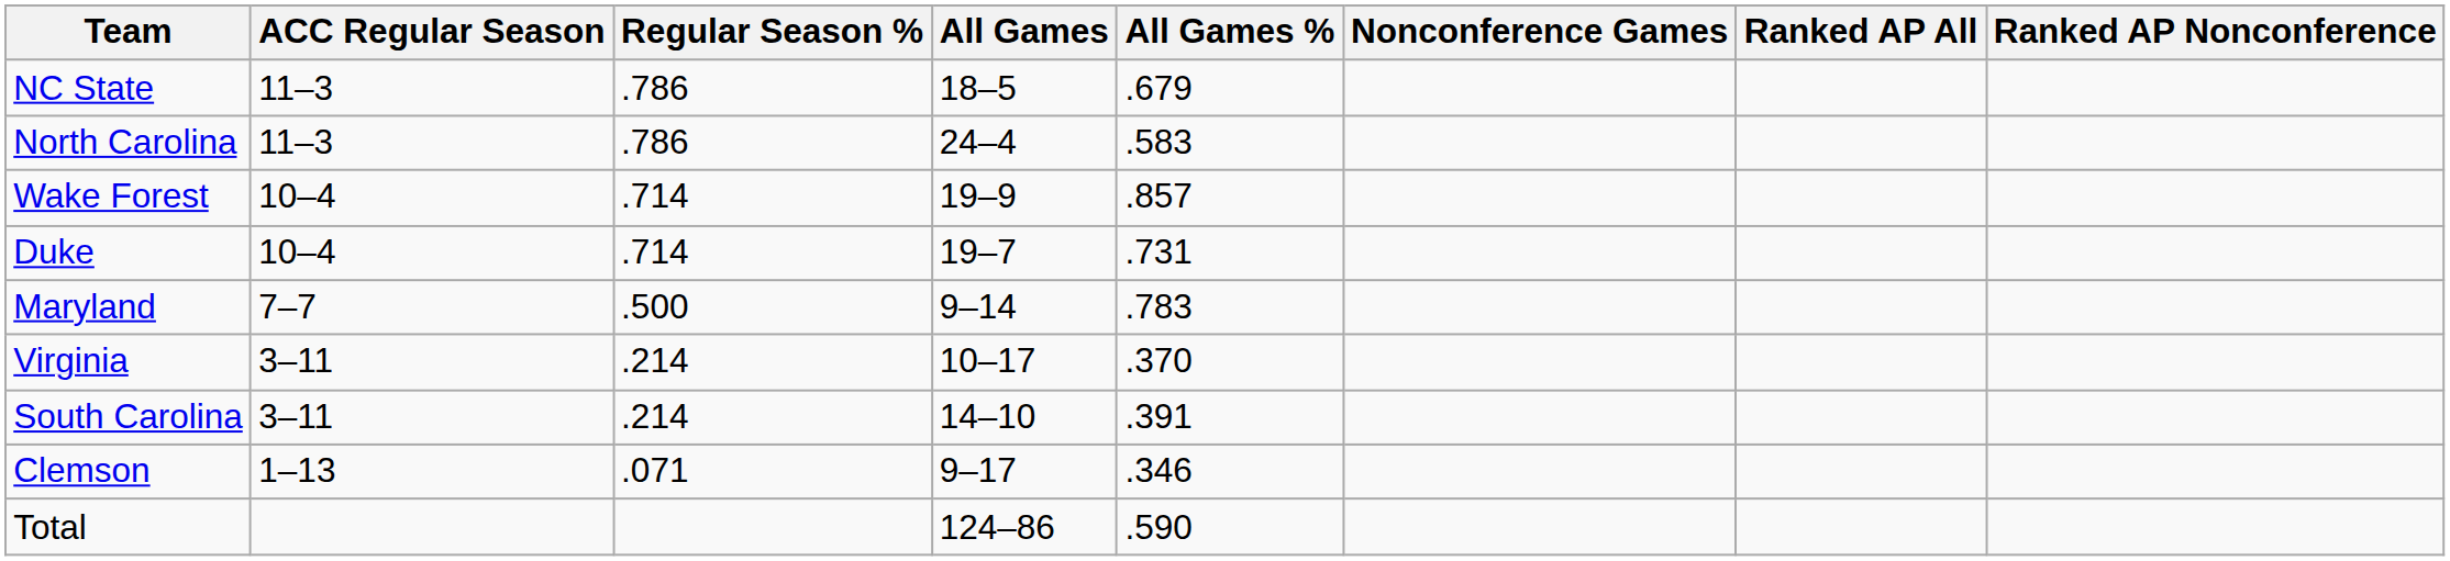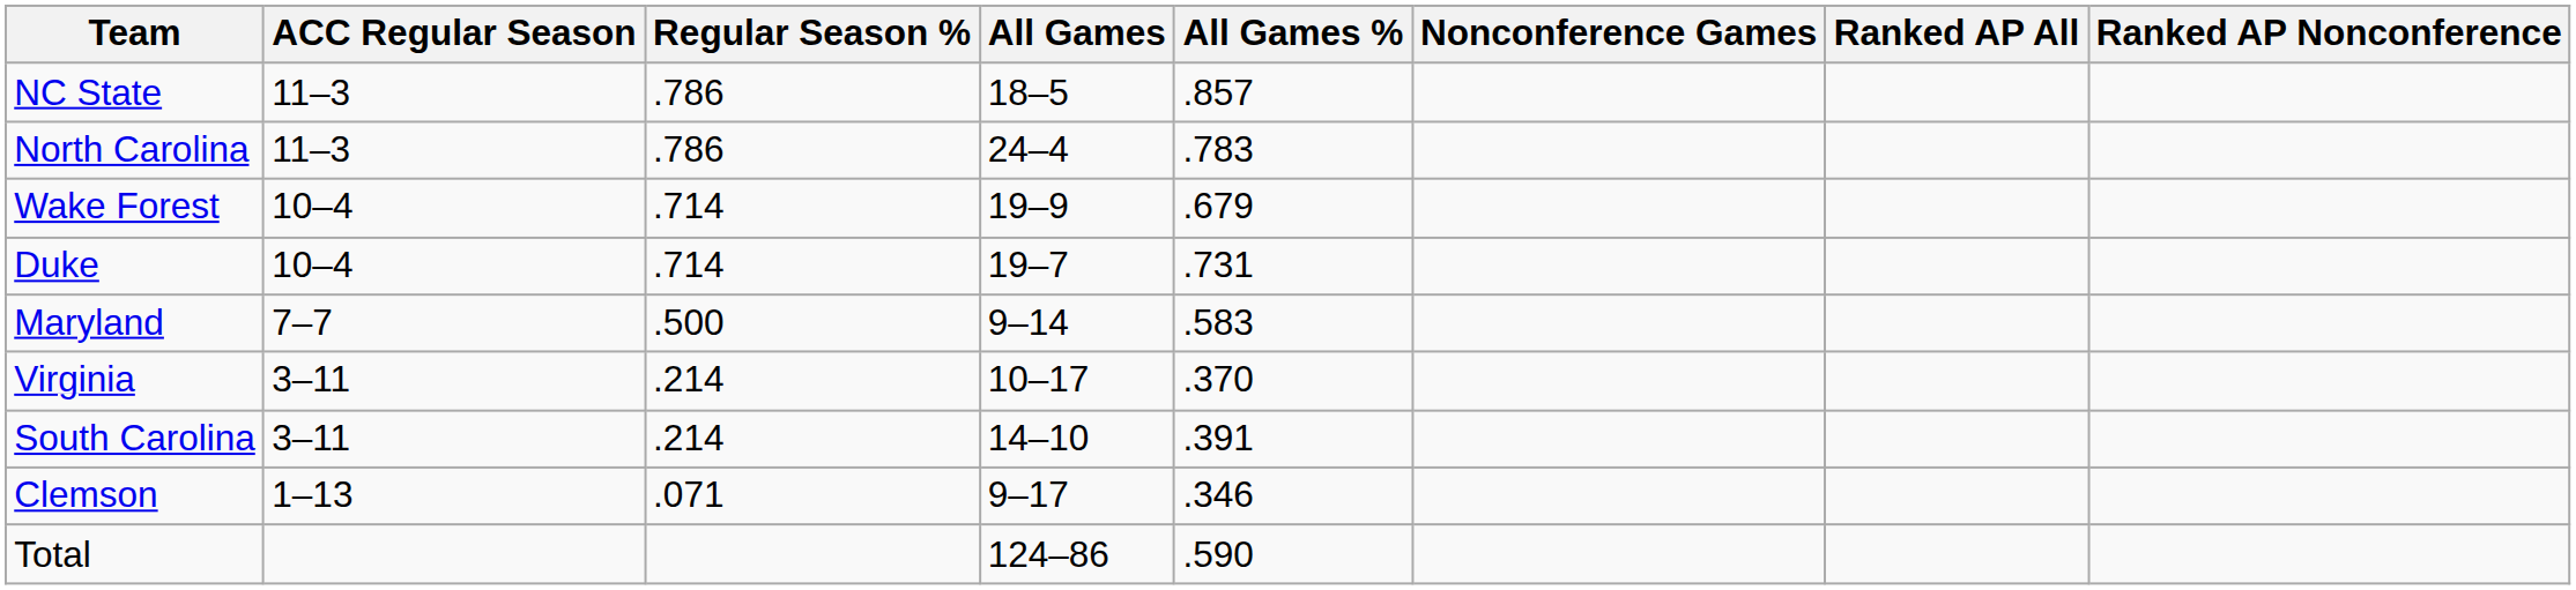NC State | All Games %: .679 -> .857
North Carolina | All Games %: .583 -> .783
Wake Forest | All Games %: .857 -> .679
Maryland | All Games %: .783 -> .583
